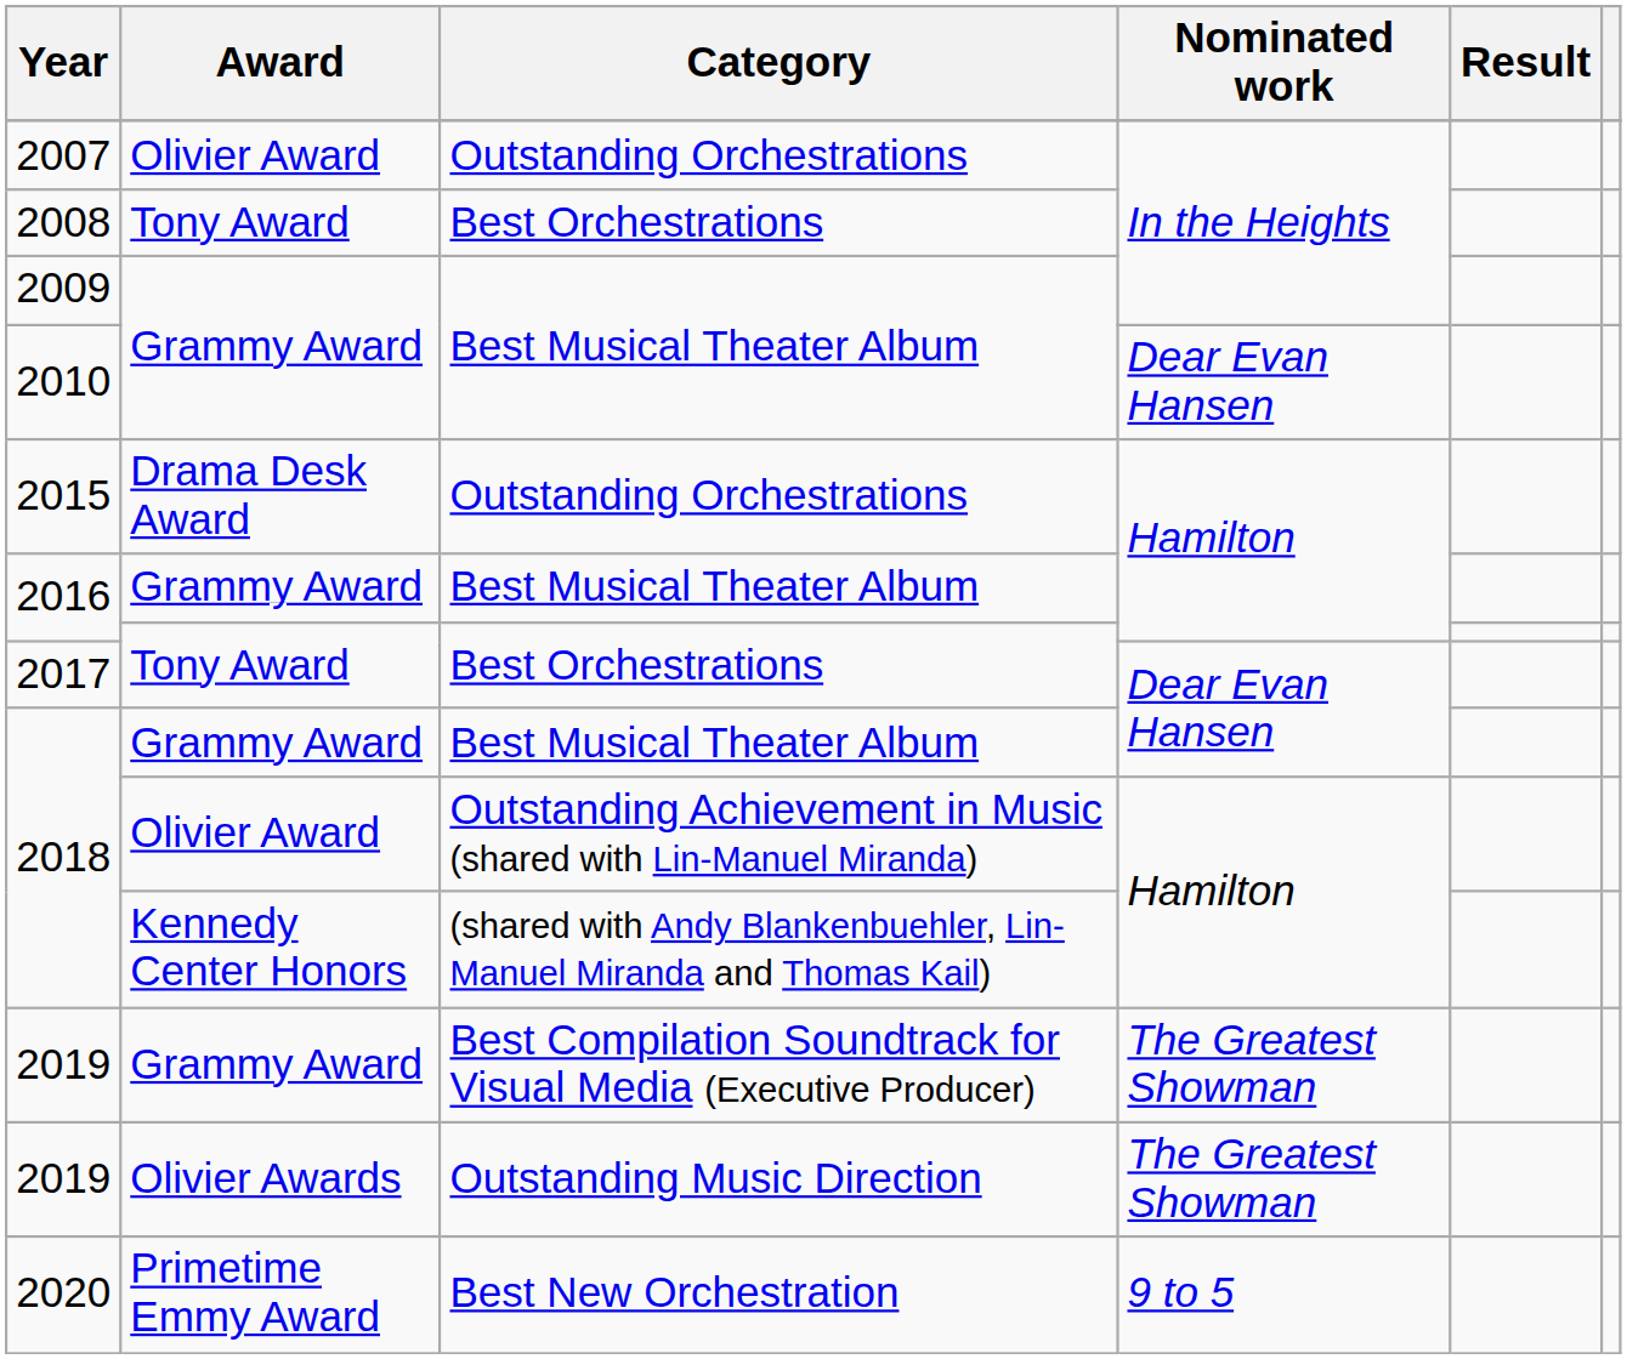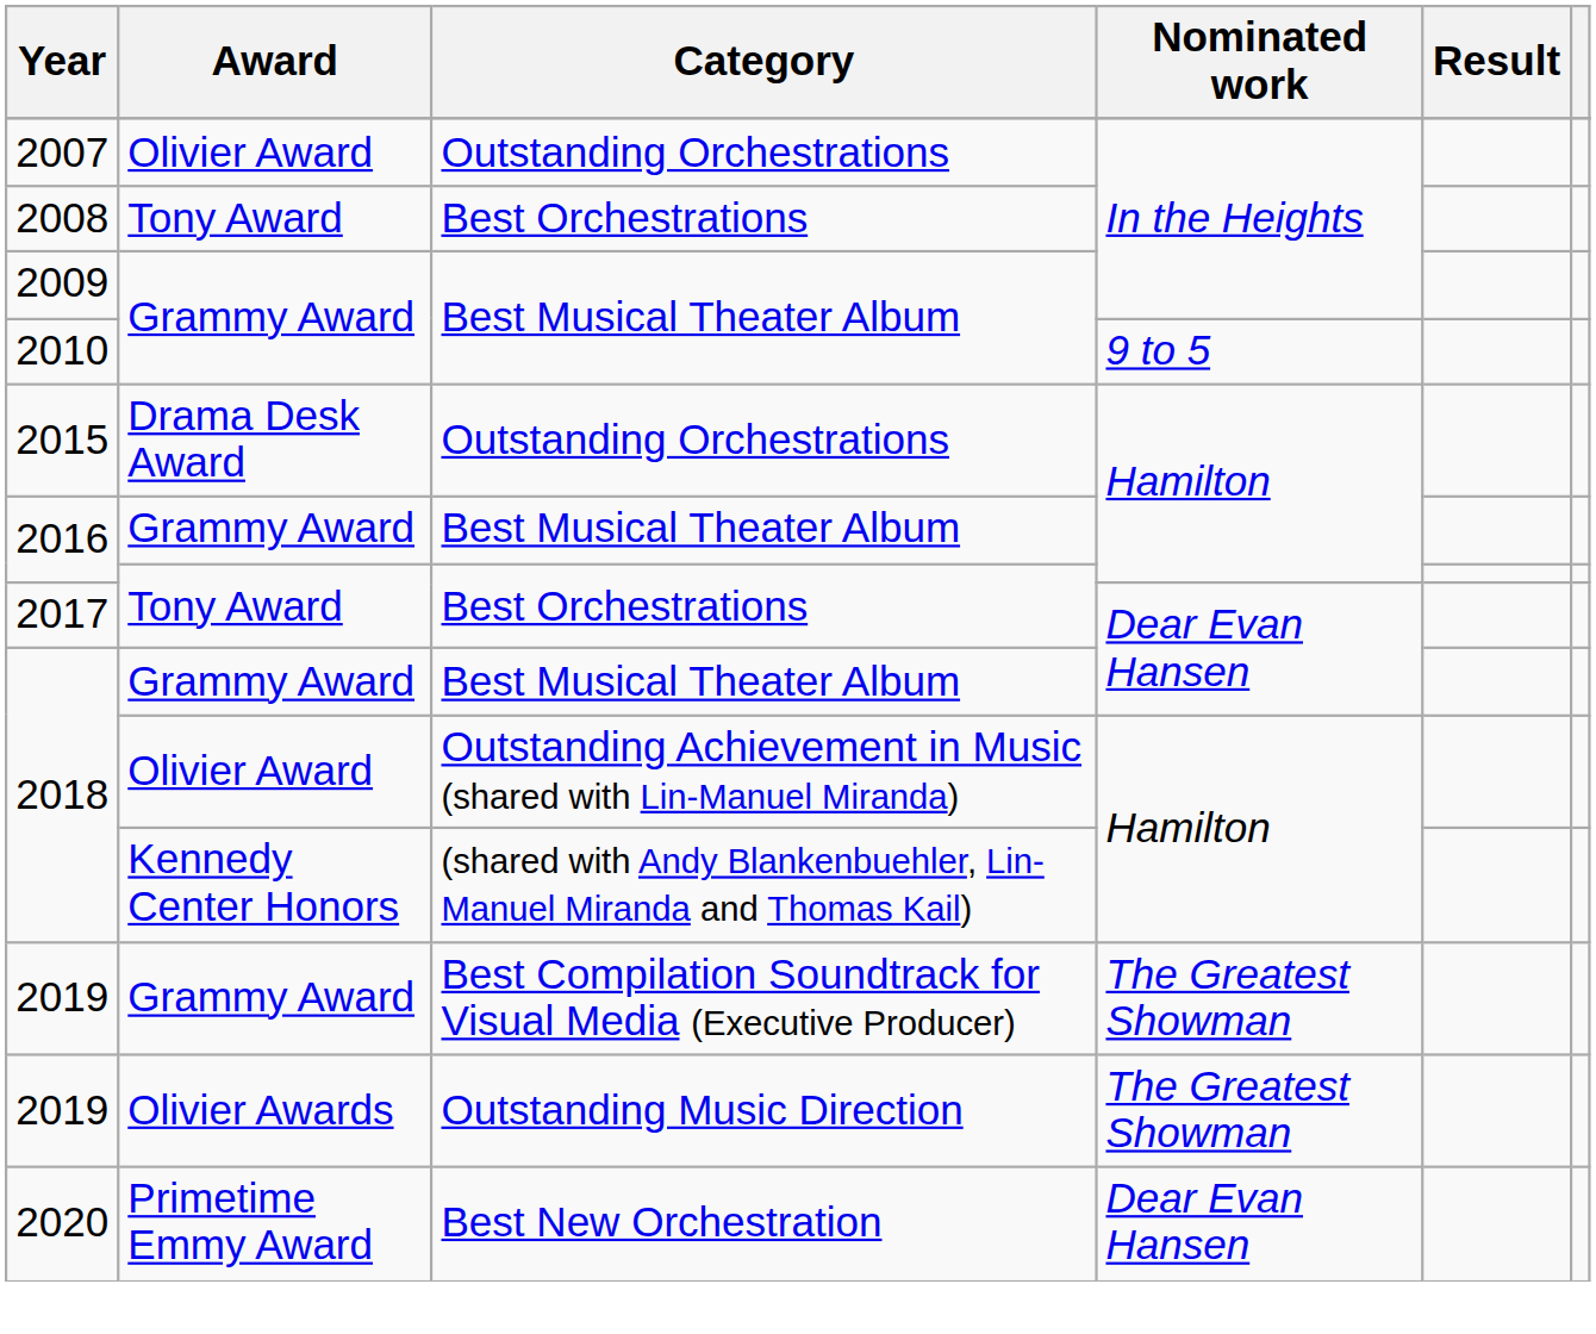2010 | Nominated work: Dear Evan Hansen -> 9 to 5
2020 | Nominated work: 9 to 5 -> Dear Evan Hansen
